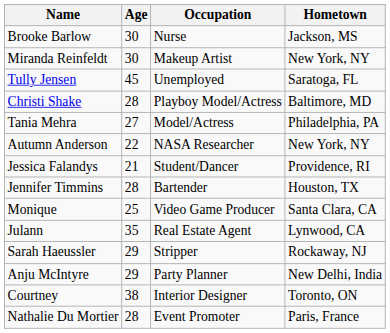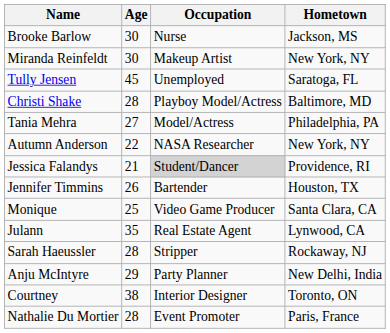Jessica Falandys | Occupation: no background -> lightgrey background
Jennifer Timmins | Age: 28 -> 26
Sarah Haeussler | Age: 29 -> 28
